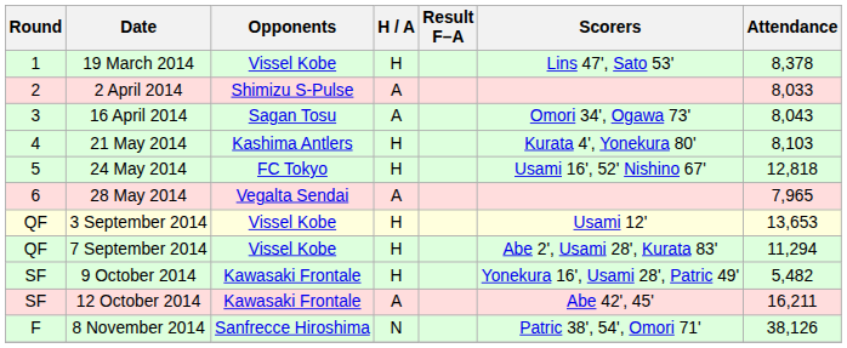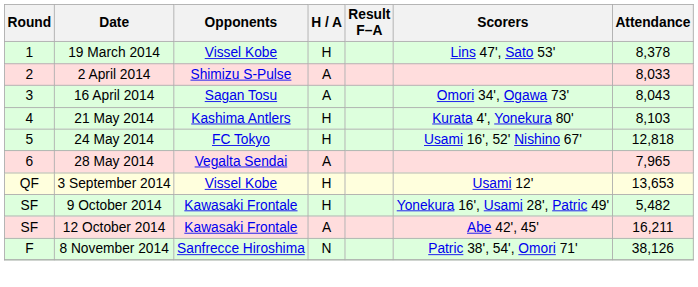- row: QF | 7 September 2014 | Vissel Kobe | H | Abe 2', Usami 28', Kurata 83' | 11,294
